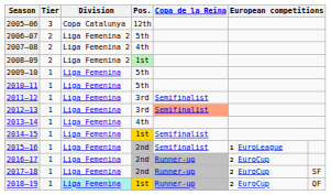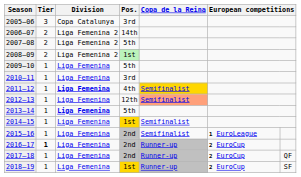2005–06 | Pos.: 12th -> 3rd
2006–07 | Pos.: 5th -> 14th
2007–08 | Pos.: 4th -> 5th
2010–11 | Pos.: 5th -> 3rd
2011–12 | Division: normal -> bold
2011–12 | Pos.: 3rd -> 4th
2011–12 | Copa de la Reina: no background -> gold background
2012–13 | Pos.: 3rd -> 12th
2013–14 | Division: normal -> bold
2013–14 | Pos.: 4th -> 5th
2016–17 | Tier: normal -> bold
2017–18 | column 7: SF -> QF
2018–19 | Division: paleturquoise background -> no background
2018–19 | column 7: QF -> SF
